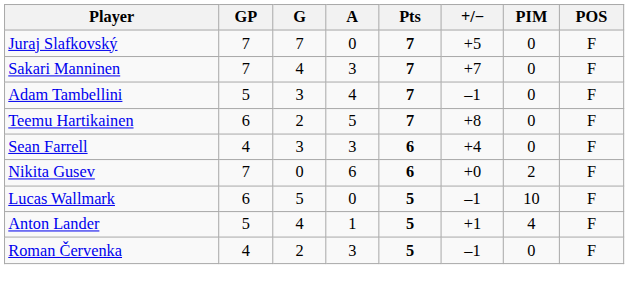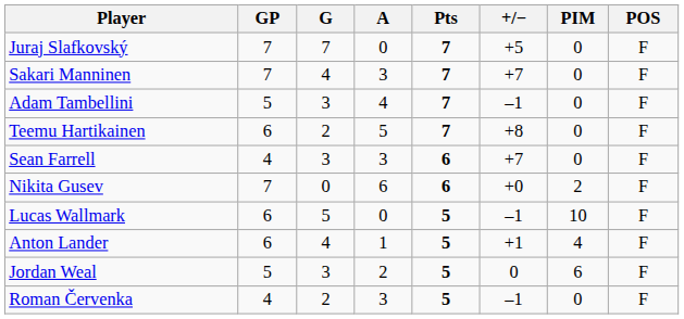Sean Farrell | +/−: +4 -> +7
Anton Lander | GP: 5 -> 6
+ row: Jordan Weal | 5 | 3 | 2 | 5 | 0 | 6 | F
